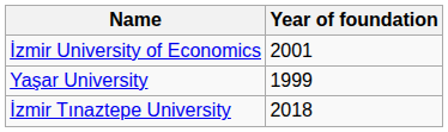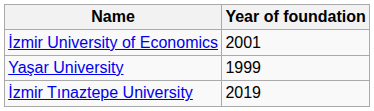İzmir Tınaztepe University | Year of foundation: 2018 -> 2019
